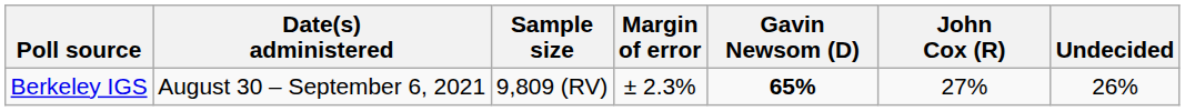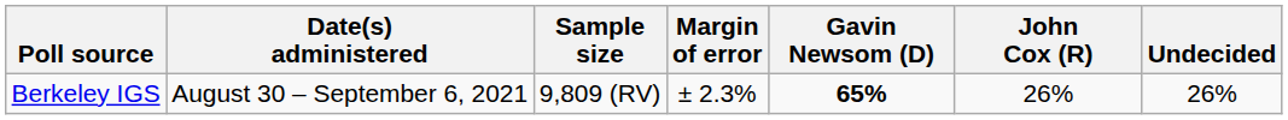Berkeley IGS | John Cox (R): 27% -> 26%
